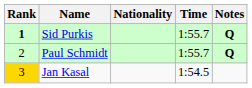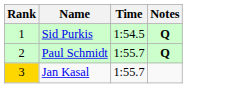- column: Nationality
Sid Purkis | Rank: bold -> normal
Sid Purkis | Time: 1:55.7 -> 1:54.5
Jan Kasal | Time: 1:54.5 -> 1:55.7
